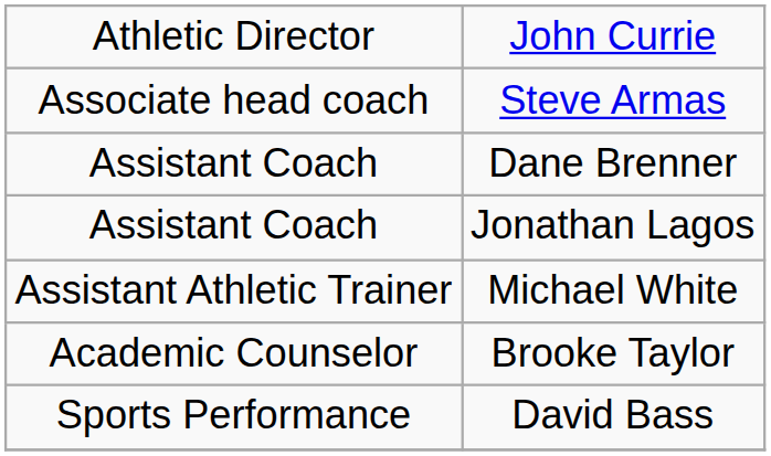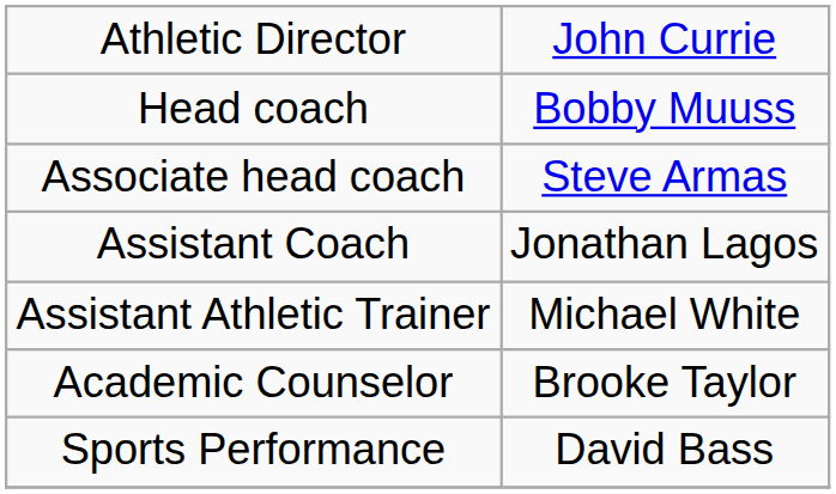+ row: Head coach | Bobby Muuss
- row: Assistant Coach | Dane Brenner
